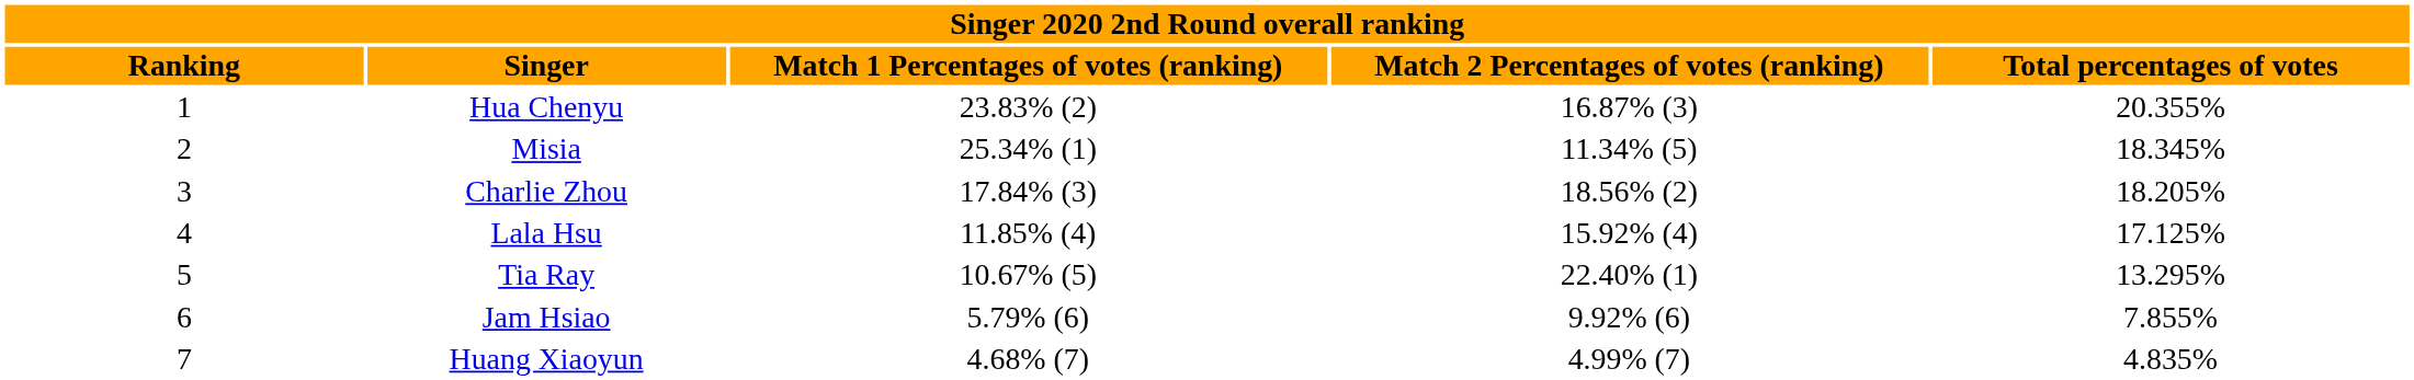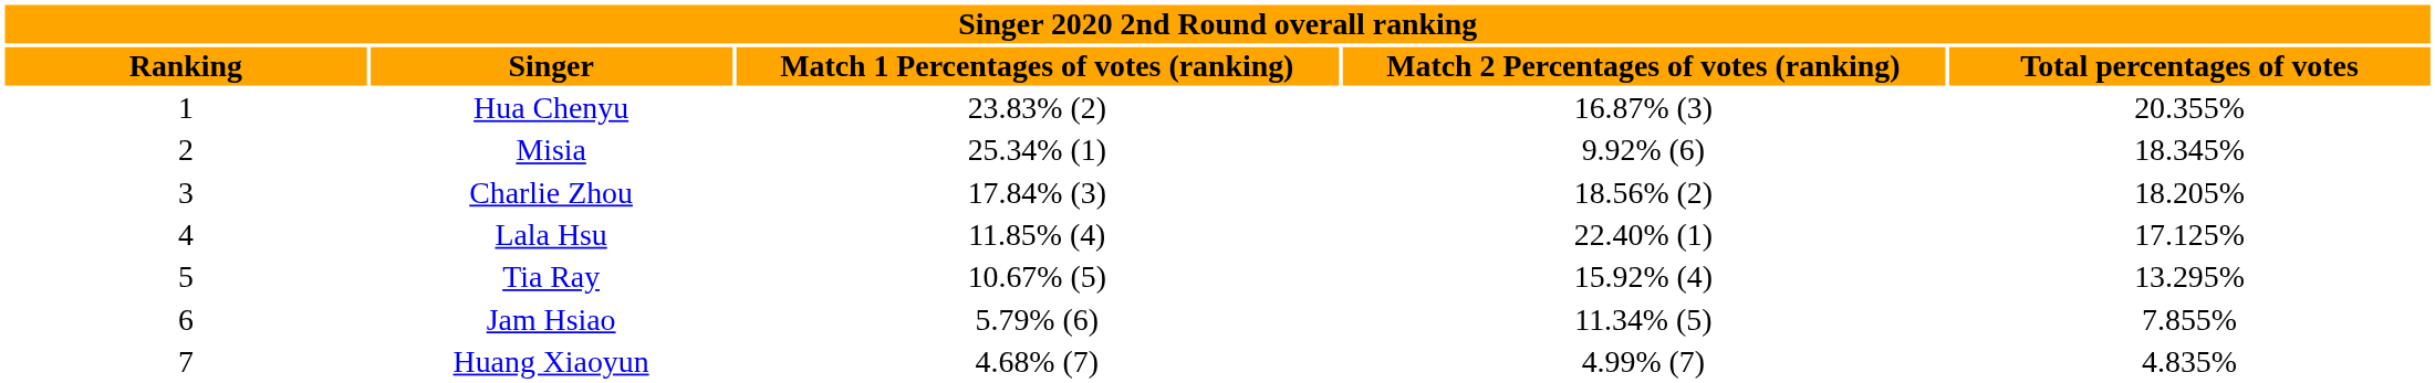Misia | column 4: 11.34% (5) -> 9.92% (6)
Lala Hsu | column 4: 15.92% (4) -> 22.40% (1)
Tia Ray | column 4: 22.40% (1) -> 15.92% (4)
Jam Hsiao | column 4: 9.92% (6) -> 11.34% (5)
